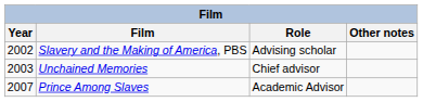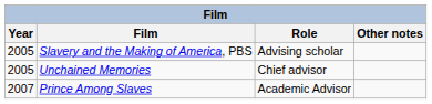Slavery and the Making of America, PBS | Year: 2002 -> 2005
Unchained Memories | Year: 2003 -> 2005
